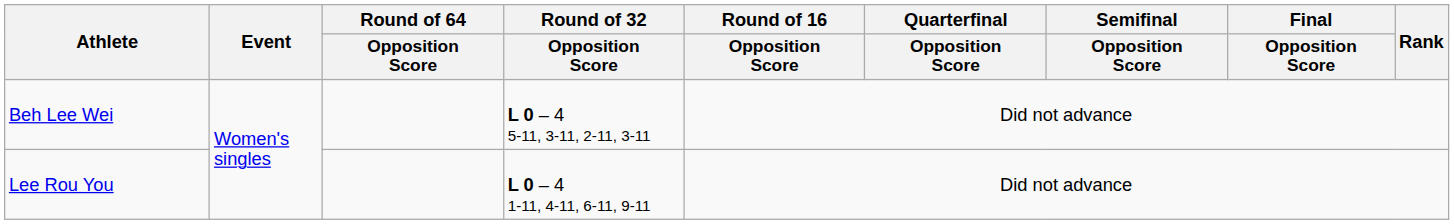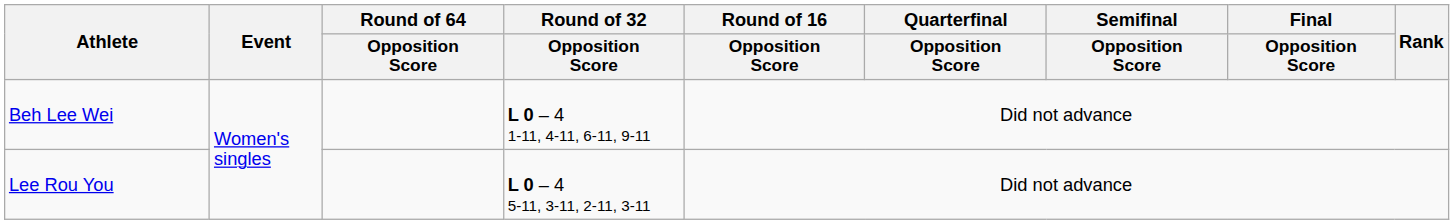Beh Lee Wei | Round of 32 / Opposition Score: L 0 – 4 5-11, 3-11, 2-11, 3-11 -> L 0 – 4 1-11, 4-11, 6-11, 9-11
Lee Rou You | Round of 32 / Opposition Score: L 0 – 4 1-11, 4-11, 6-11, 9-11 -> L 0 – 4 5-11, 3-11, 2-11, 3-11
